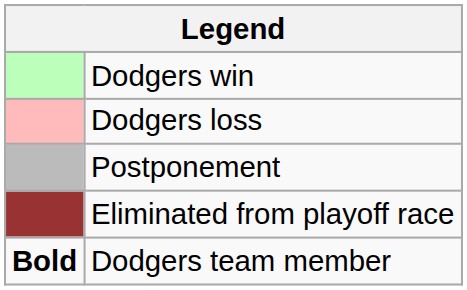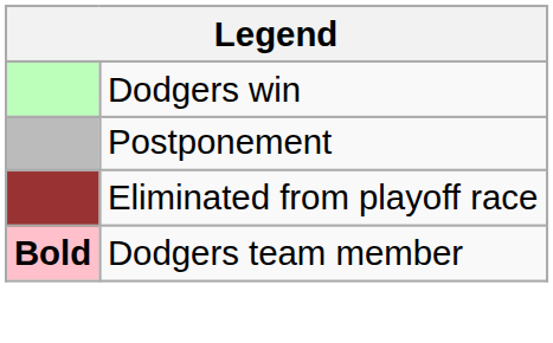- row: Dodgers loss
Dodgers team member | column 1: no background -> pink background
